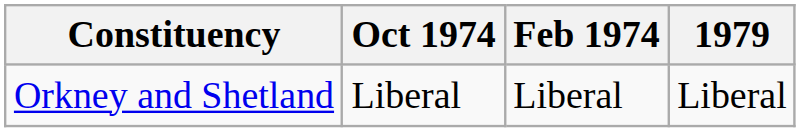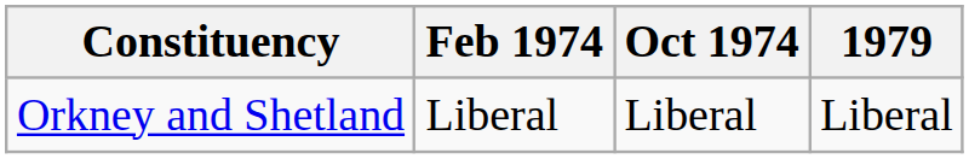columns swapped: Feb 1974 <-> Oct 1974
